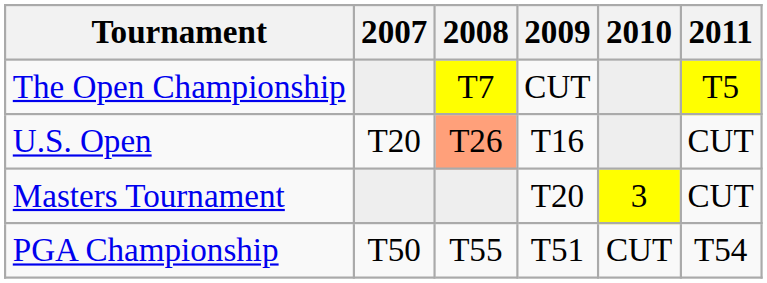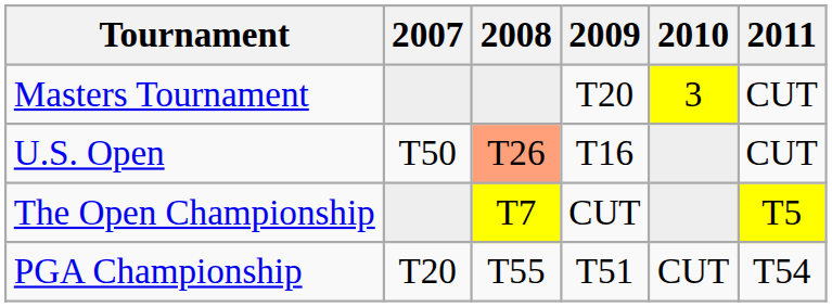rows swapped: Masters Tournament <-> The Open Championship
U.S. Open | 2007: T20 -> T50
PGA Championship | 2007: T50 -> T20
